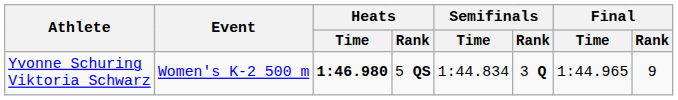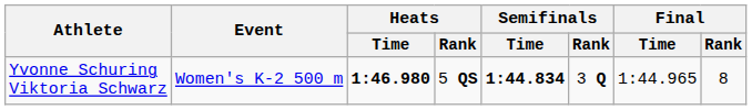Yvonne Schuring Viktoria Schwarz | Semifinals / Time: normal -> bold
Yvonne Schuring Viktoria Schwarz | Final / Rank: 9 -> 8
